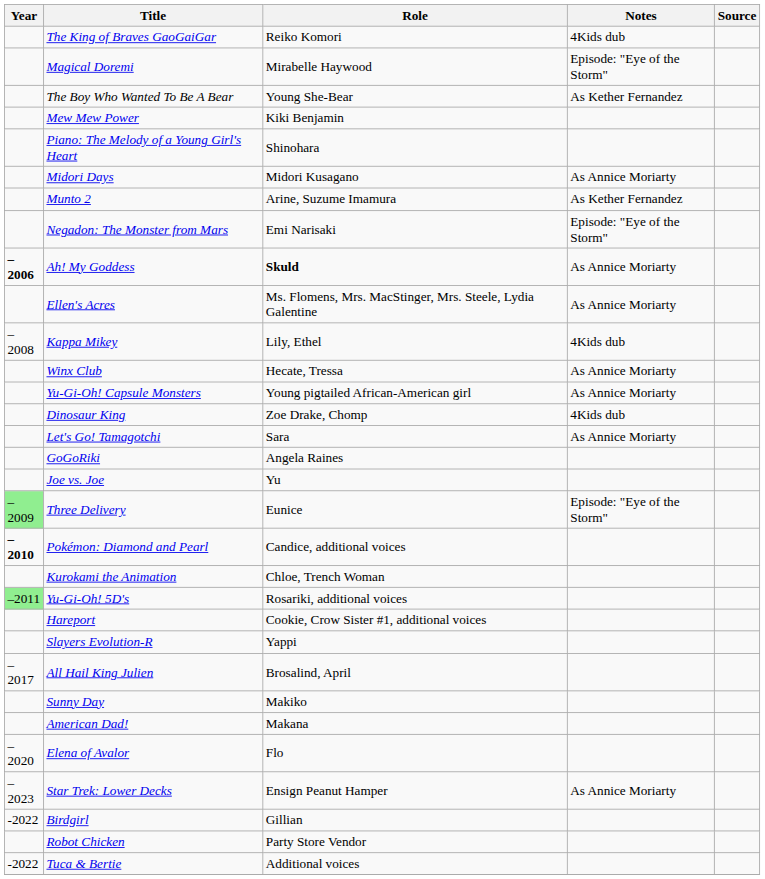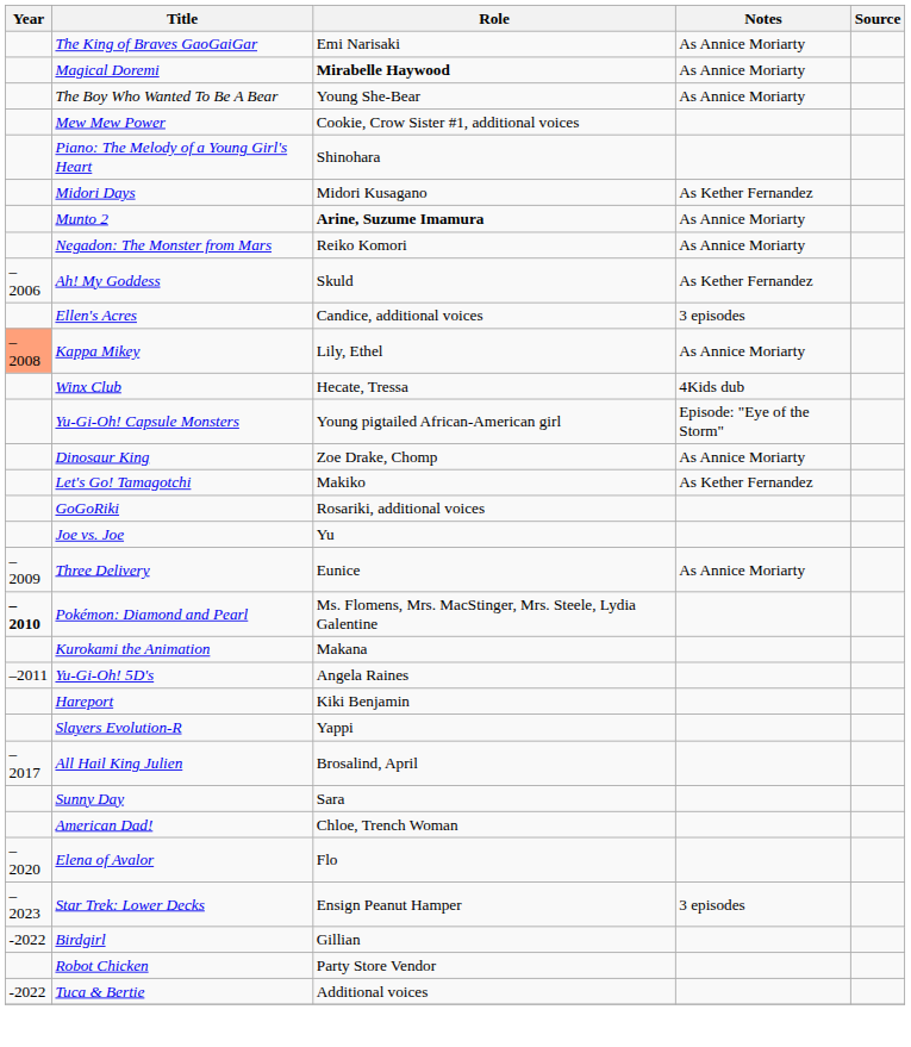The King of Braves GaoGaiGar | Role: Reiko Komori -> Emi Narisaki
The King of Braves GaoGaiGar | Notes: 4Kids dub -> As Annice Moriarty
Magical Doremi | Role: normal -> bold
Magical Doremi | Notes: Episode: "Eye of the Storm" -> As Annice Moriarty
The Boy Who Wanted To Be A Bear | Notes: As Kether Fernandez -> As Annice Moriarty
Mew Mew Power | Role: Kiki Benjamin -> Cookie, Crow Sister #1, additional voices
Midori Days | Notes: As Annice Moriarty -> As Kether Fernandez
Munto 2 | Role: normal -> bold
Munto 2 | Notes: As Kether Fernandez -> As Annice Moriarty
Negadon: The Monster from Mars | Role: Emi Narisaki -> Reiko Komori
Negadon: The Monster from Mars | Notes: Episode: "Eye of the Storm" -> As Annice Moriarty
Ah! My Goddess | Year: bold -> normal
Ah! My Goddess | Role: bold -> normal
Ah! My Goddess | Notes: As Annice Moriarty -> As Kether Fernandez
Ellen's Acres | Role: Ms. Flomens, Mrs. MacStinger, Mrs. Steele, Lydia Galentine -> Candice, additional voices
Ellen's Acres | Notes: As Annice Moriarty -> 3 episodes
Kappa Mikey | Year: no background -> lightsalmon background
Kappa Mikey | Notes: 4Kids dub -> As Annice Moriarty
Winx Club | Notes: As Annice Moriarty -> 4Kids dub
Yu-Gi-Oh! Capsule Monsters | Notes: As Annice Moriarty -> Episode: "Eye of the Storm"
Dinosaur King | Notes: 4Kids dub -> As Annice Moriarty
Let's Go! Tamagotchi | Role: Sara -> Makiko
Let's Go! Tamagotchi | Notes: As Annice Moriarty -> As Kether Fernandez
GoGoRiki | Role: Angela Raines -> Rosariki, additional voices
Three Delivery | Year: lightgreen background -> no background
Three Delivery | Notes: Episode: "Eye of the Storm" -> As Annice Moriarty
Pokémon: Diamond and Pearl | Role: Candice, additional voices -> Ms. Flomens, Mrs. MacStinger, Mrs. Steele, Lydia Galentine
Kurokami the Animation | Role: Chloe, Trench Woman -> Makana
Yu-Gi-Oh! 5D's | Year: lightgreen background -> no background
Yu-Gi-Oh! 5D's | Role: Rosariki, additional voices -> Angela Raines
Hareport | Role: Cookie, Crow Sister #1, additional voices -> Kiki Benjamin
Sunny Day | Role: Makiko -> Sara
American Dad! | Role: Makana -> Chloe, Trench Woman
Star Trek: Lower Decks | Notes: As Annice Moriarty -> 3 episodes
